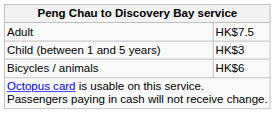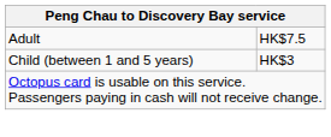- row: Bicycles / animals | HK$6
